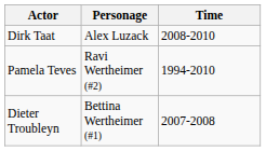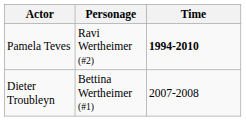- row: Dirk Taat | Alex Luzack | 2008-2010
Pamela Teves | Time: normal -> bold
